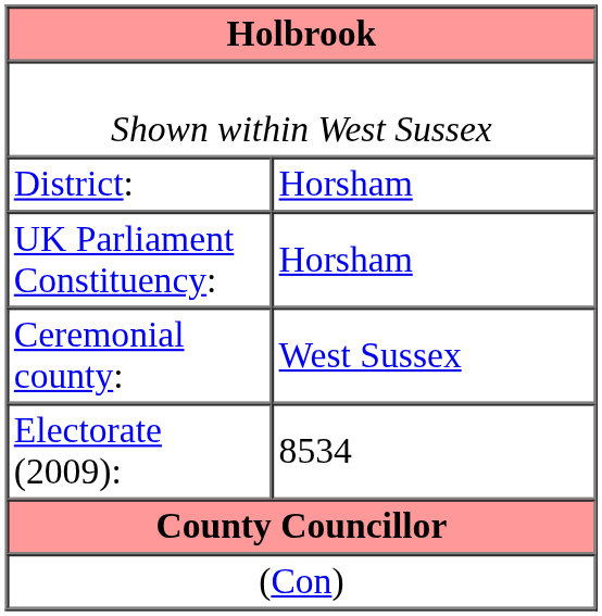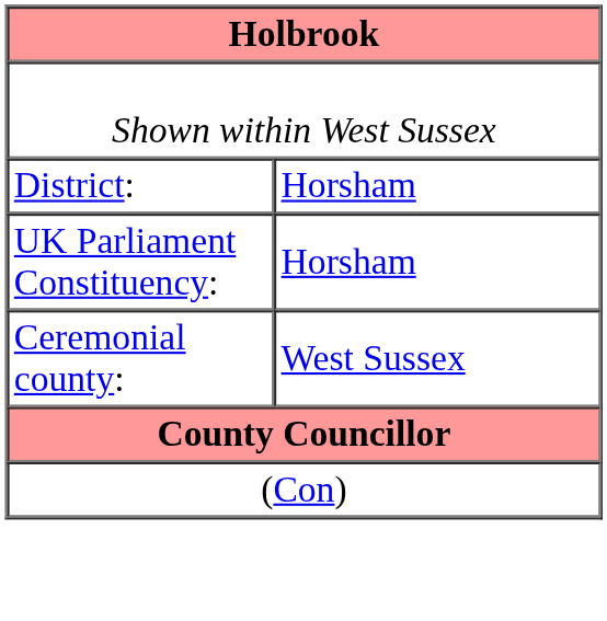- row: Electorate (2009): | 8534
